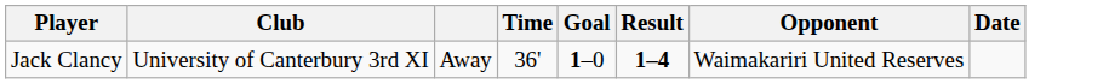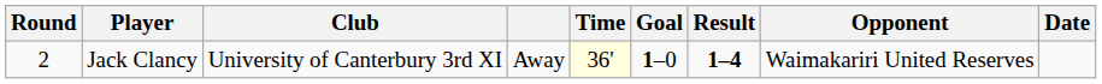+ column: Round | 2
Jack Clancy | Time: no background -> lightyellow background
